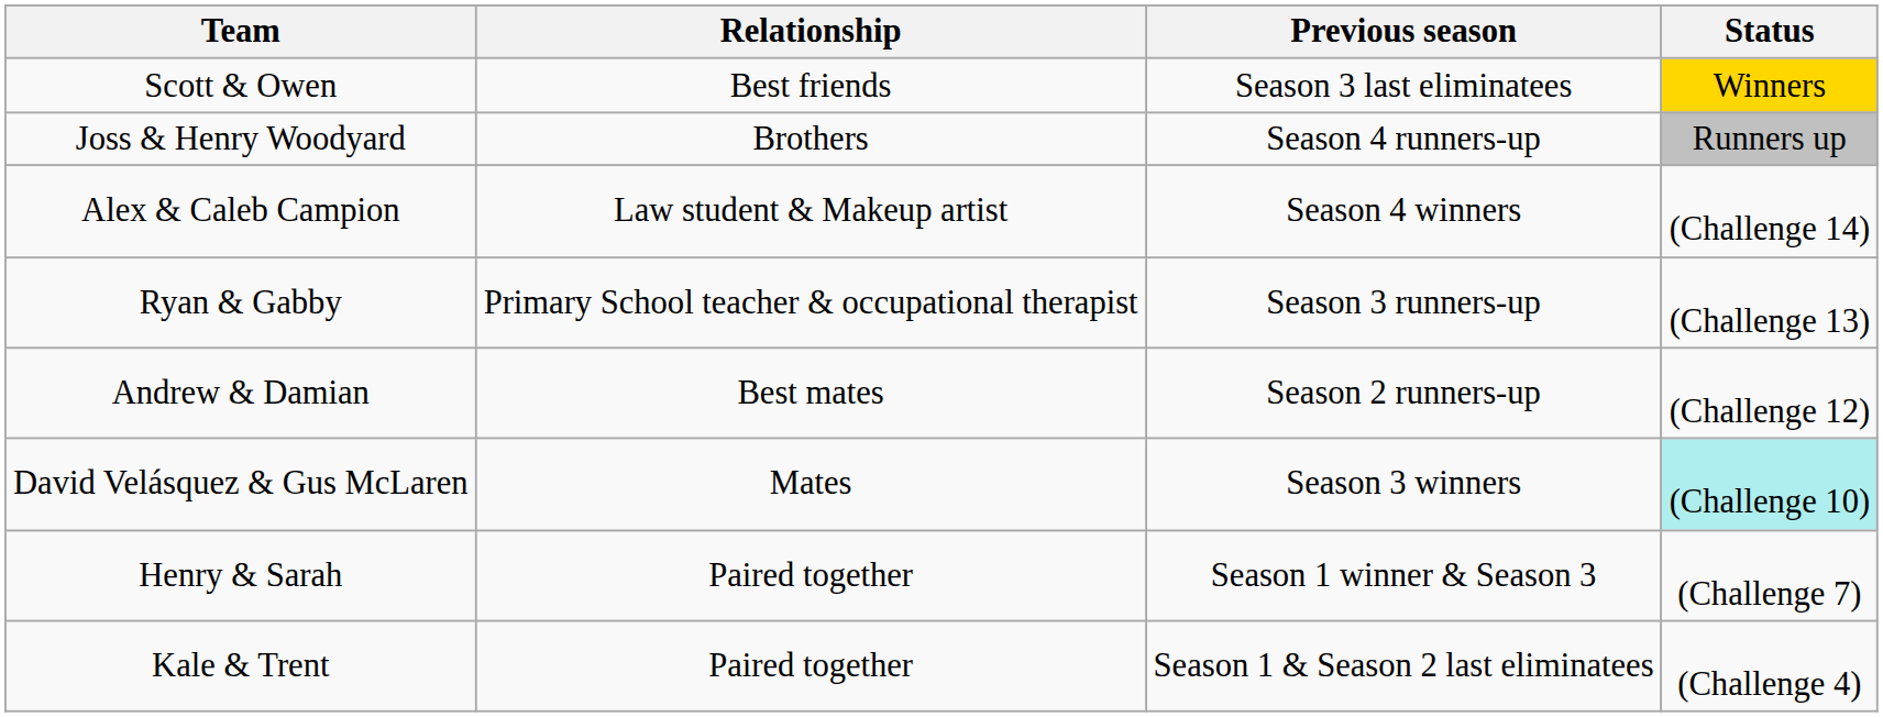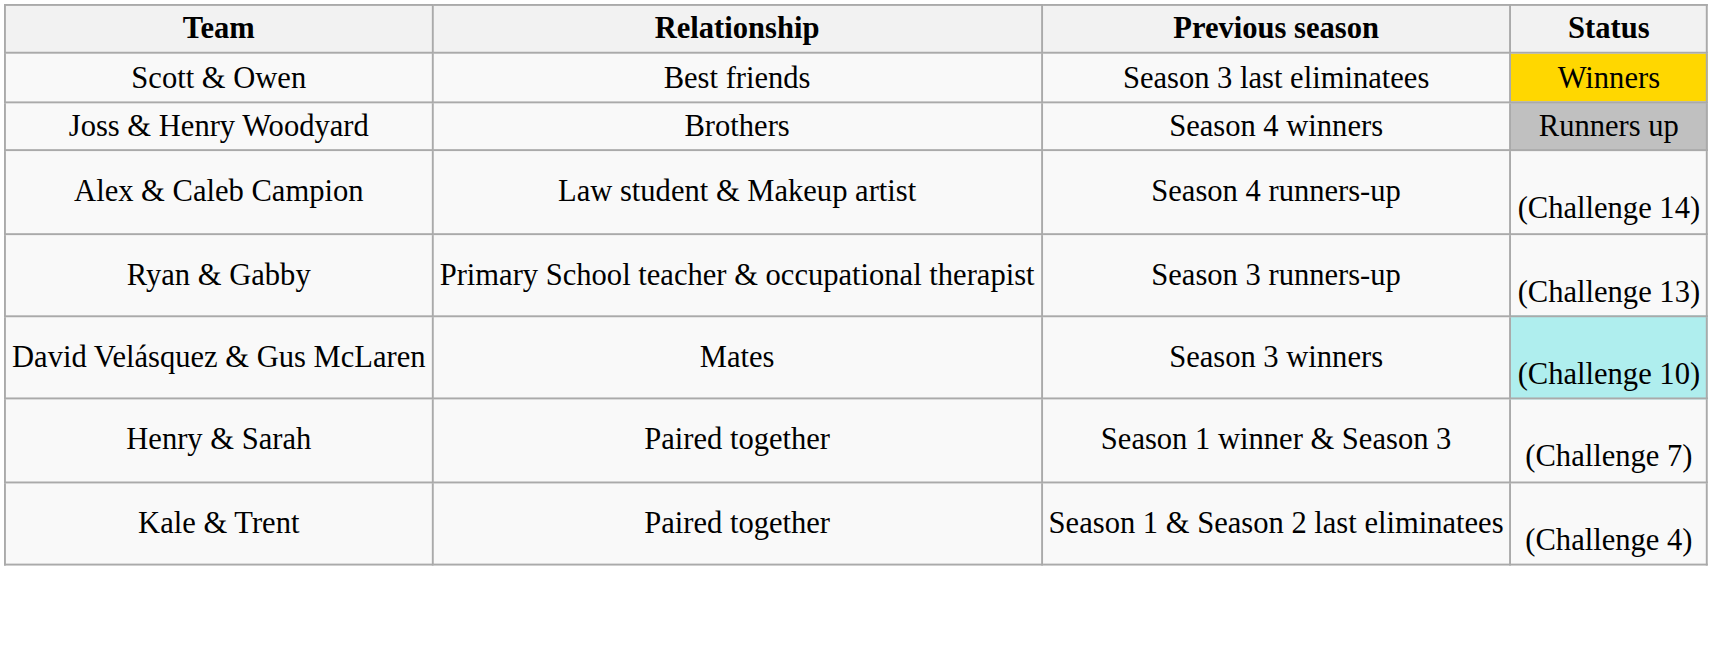Joss & Henry Woodyard | Previous season: Season 4 runners-up -> Season 4 winners
Alex & Caleb Campion | Previous season: Season 4 winners -> Season 4 runners-up
- row: Andrew & Damian | Best mates | Season 2 runners-up | (Challenge 12)
